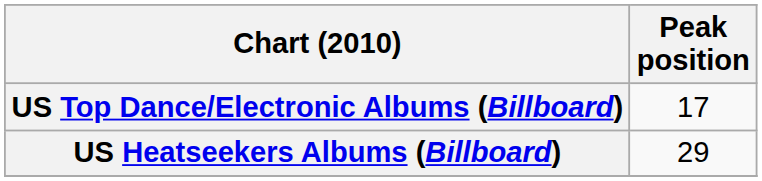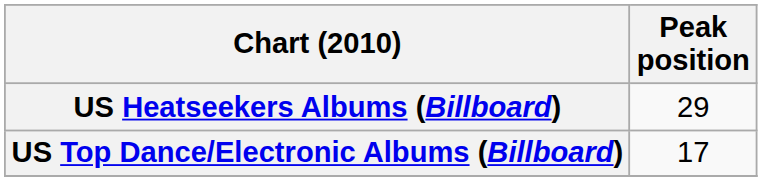rows swapped: US Top Dance/Electronic Albums (Billboard) <-> US Heatseekers Albums (Billboard)
